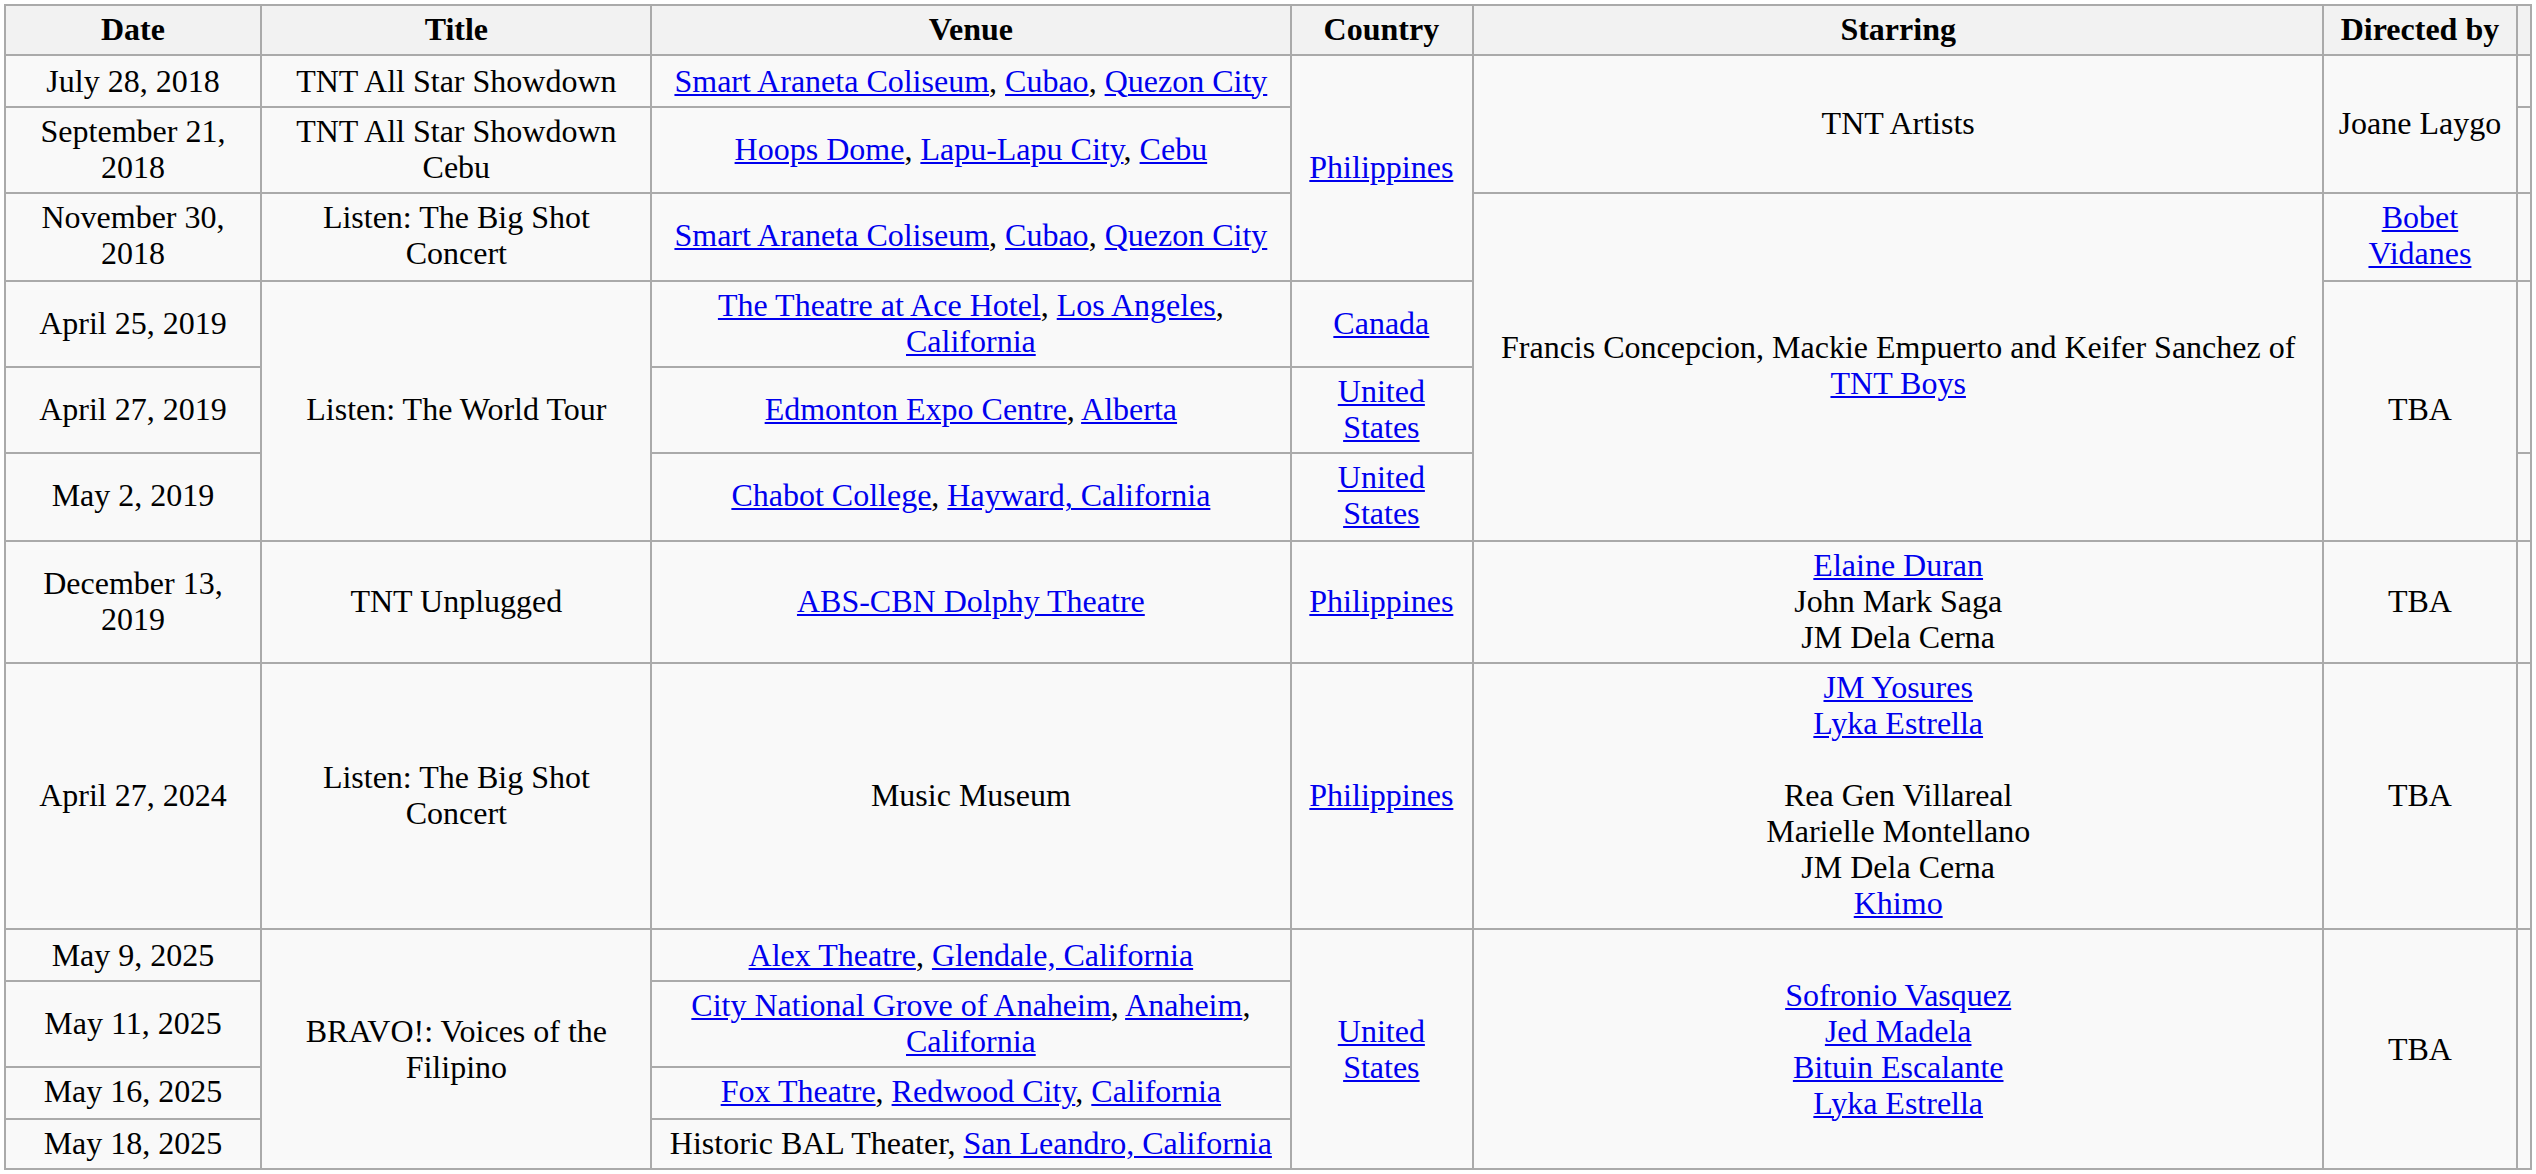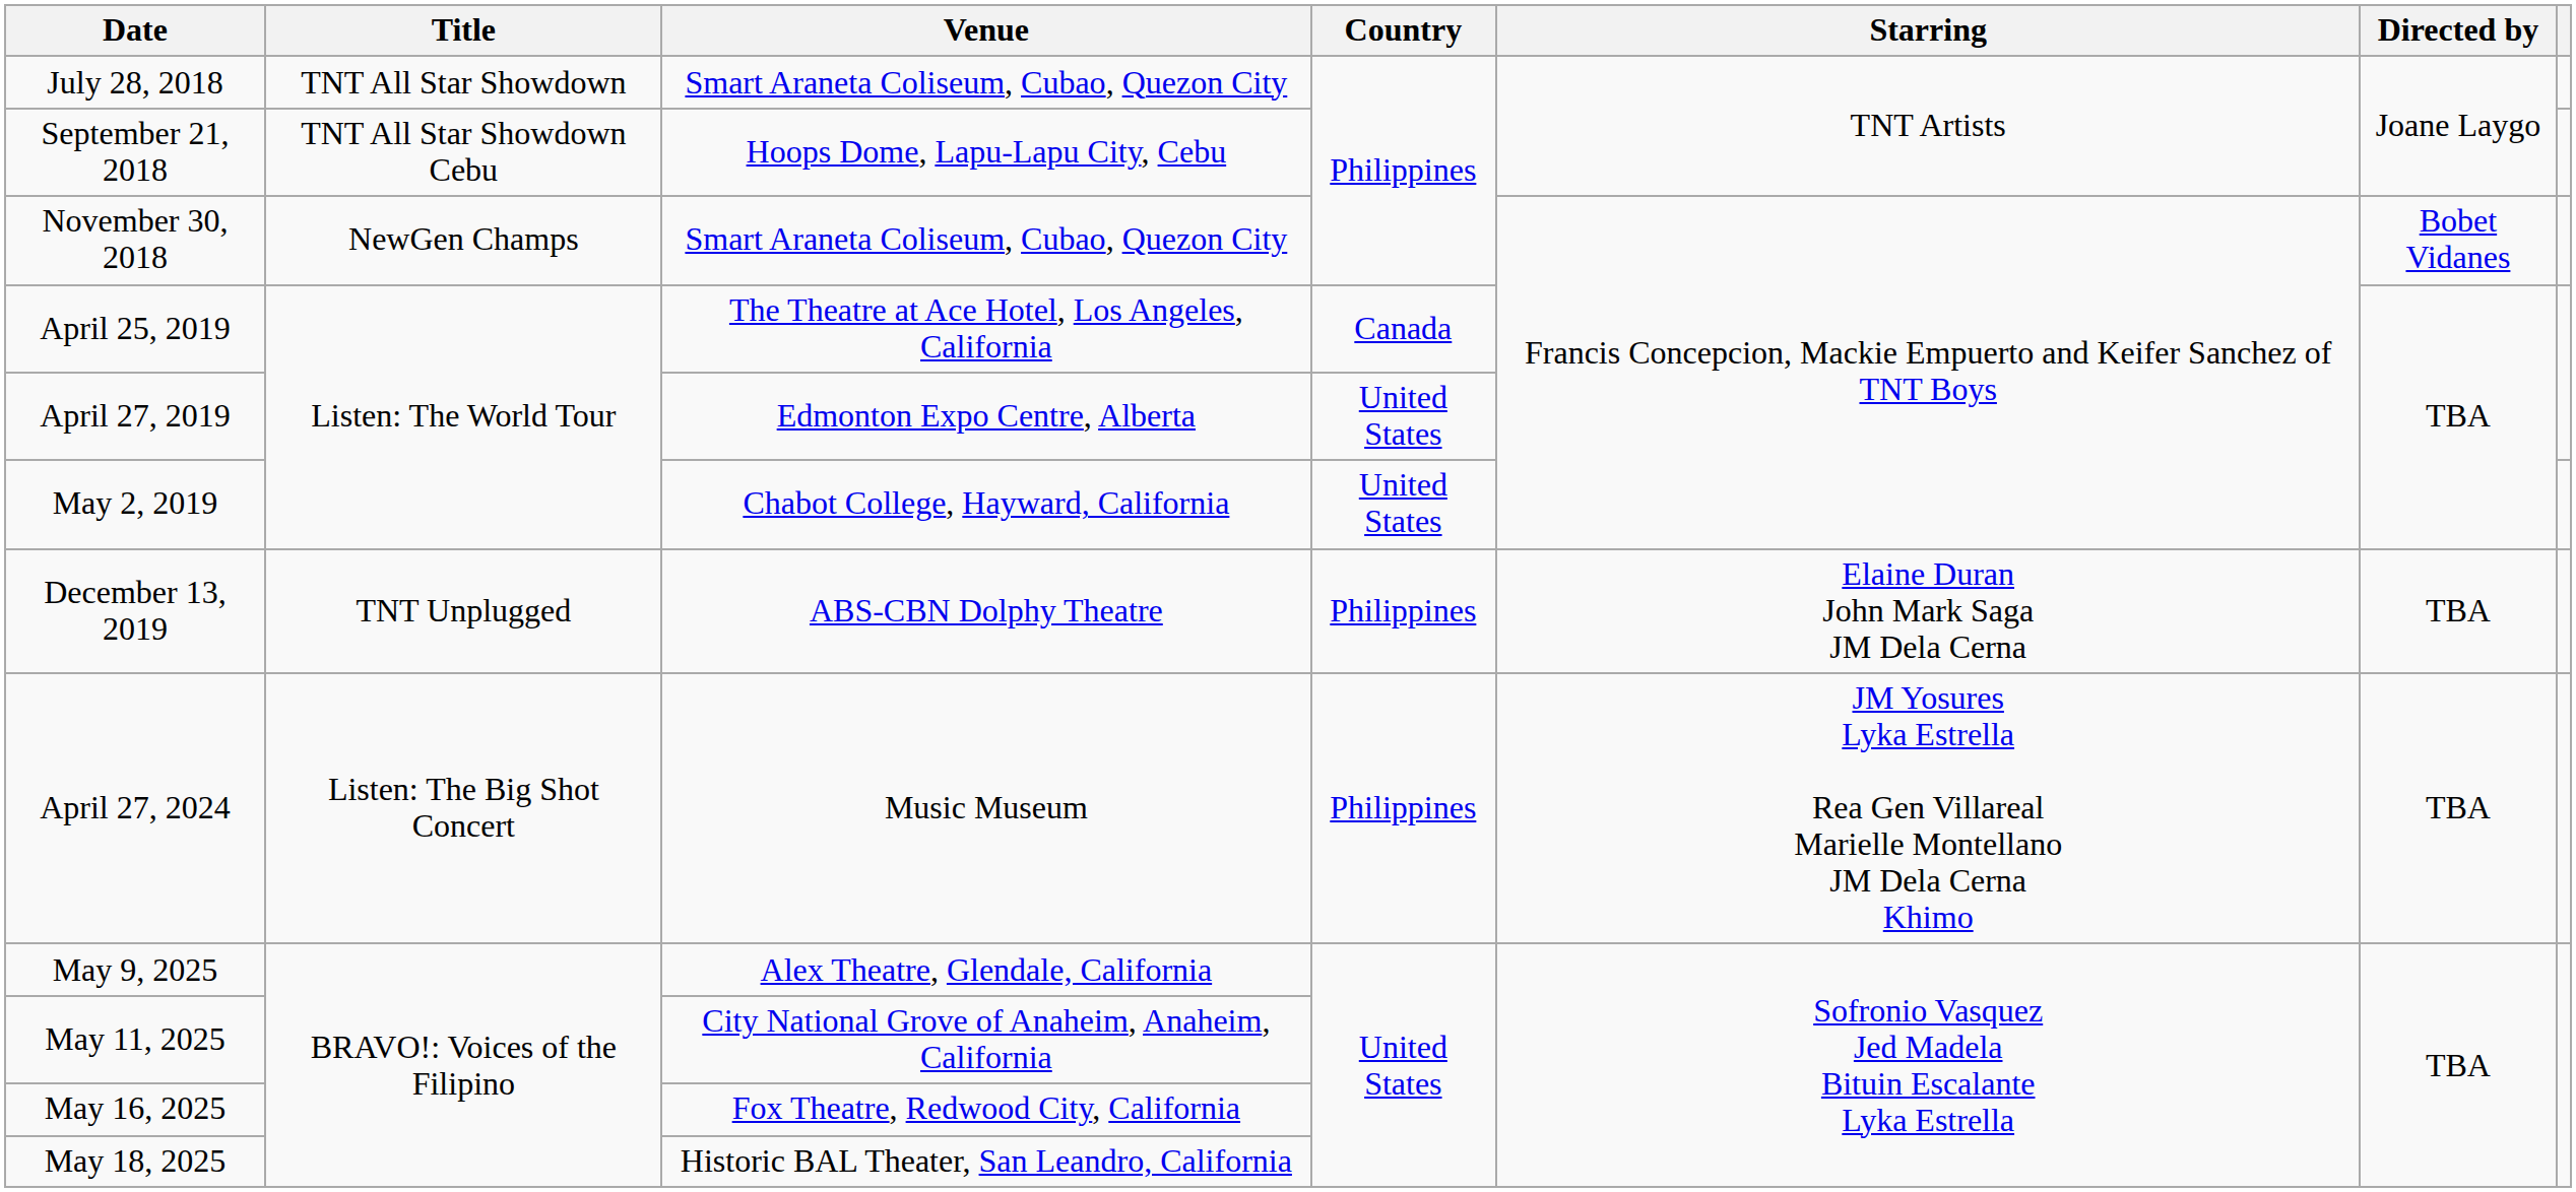November 30, 2018 | Title: Listen: The Big Shot Concert -> NewGen Champs
